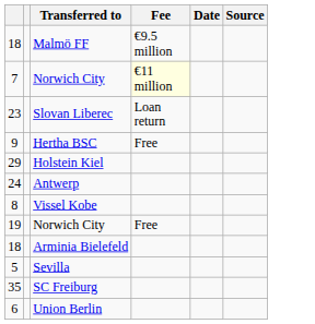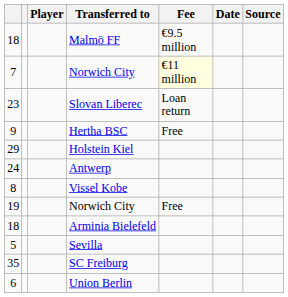+ column: Player
